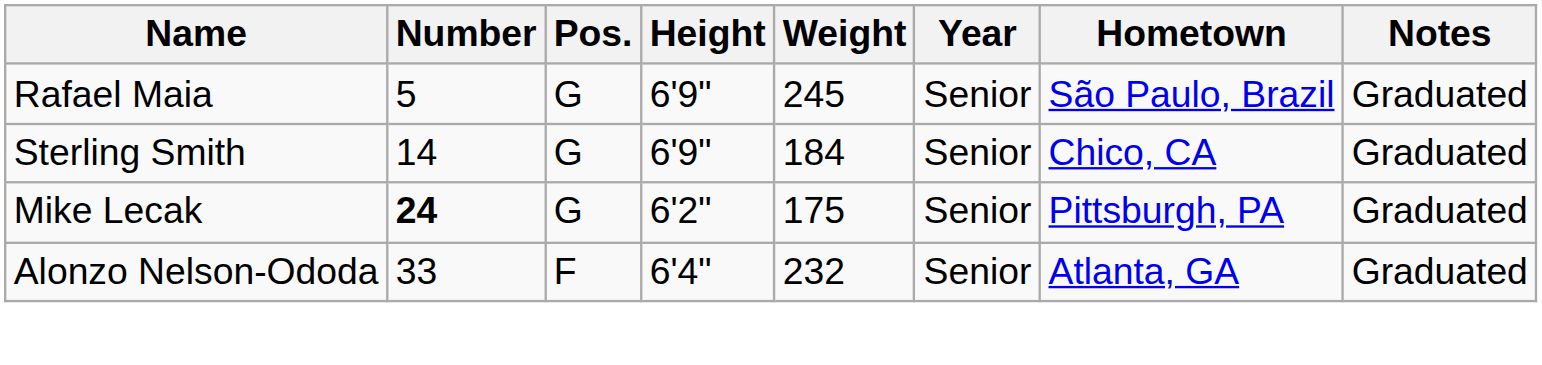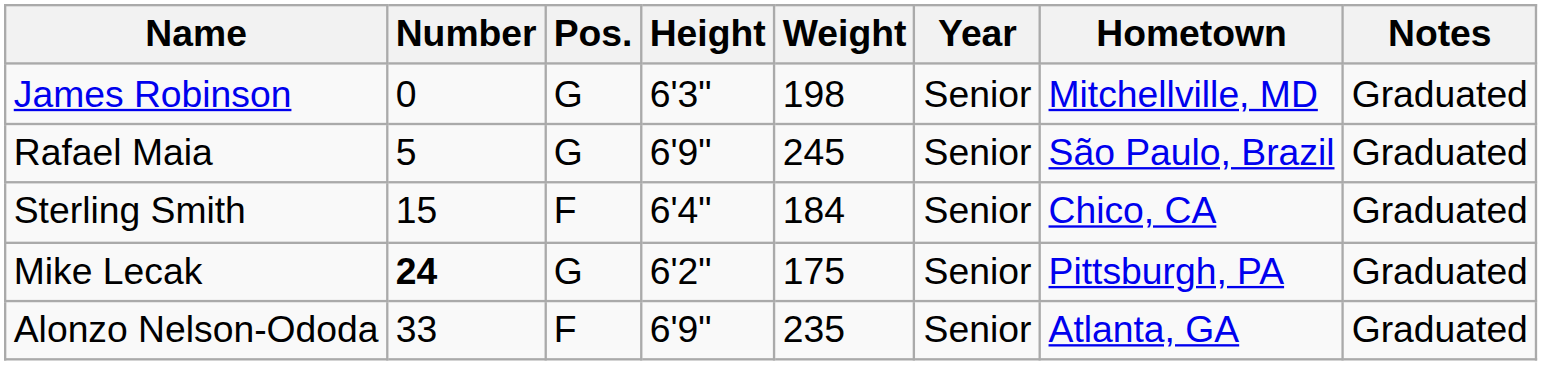+ row: James Robinson | 0 | G | 6'3" | 198 | Senior | Mitchellville, MD | Graduated
Sterling Smith | Number: 14 -> 15
Sterling Smith | Pos.: G -> F
Sterling Smith | Height: 6'9" -> 6'4"
Alonzo Nelson-Ododa | Height: 6'4" -> 6'9"
Alonzo Nelson-Ododa | Weight: 232 -> 235
